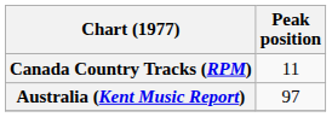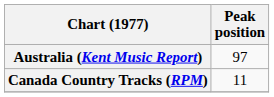rows swapped: Australia (Kent Music Report) <-> Canada Country Tracks (RPM)
